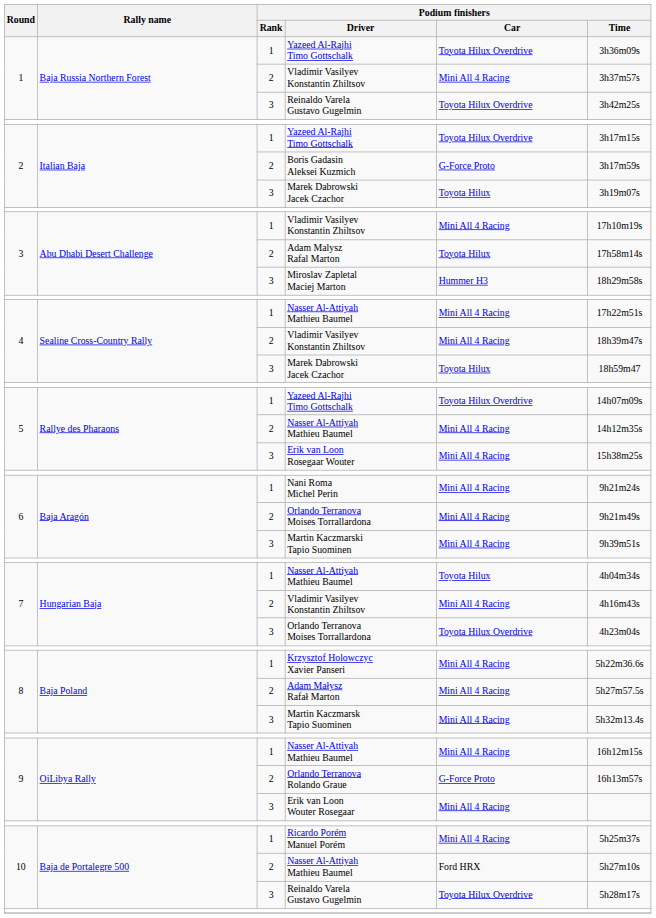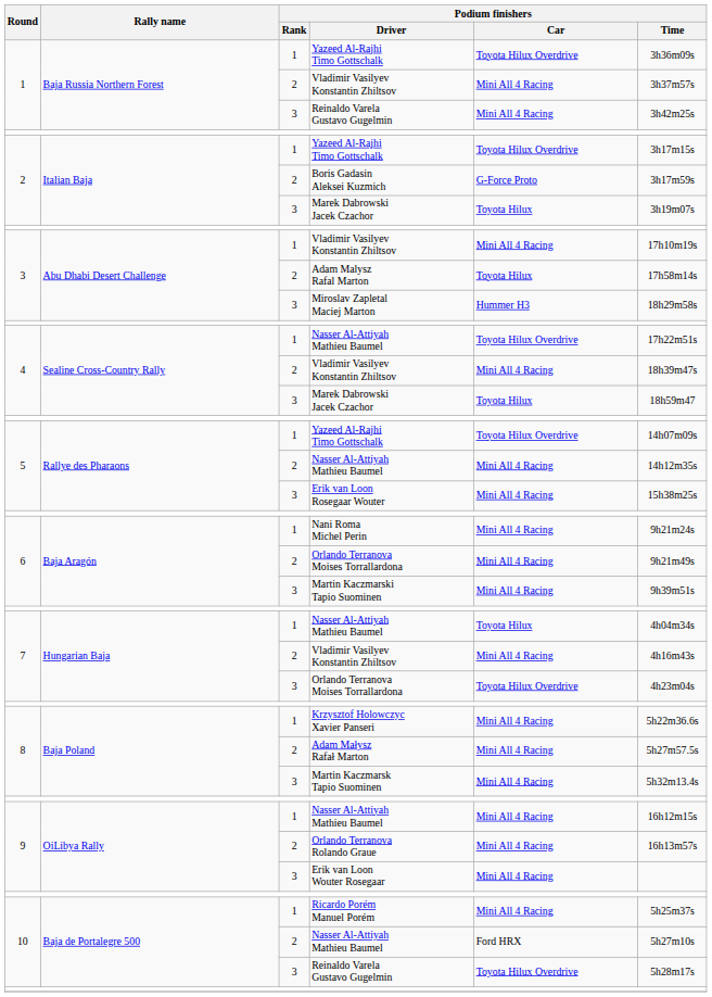1 / Reinaldo Varela Gustavo Gugelmin | Podium finishers / Car: Toyota Hilux Overdrive -> Mini All 4 Racing
4 / Nasser Al-Attiyah Mathieu Baumel | Podium finishers / Car: Mini All 4 Racing -> Toyota Hilux Overdrive
Orlando Terranova Rolando Graue | Podium finishers / Car: G-Force Proto -> Mini All 4 Racing
